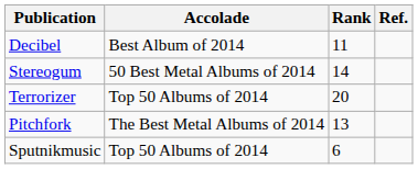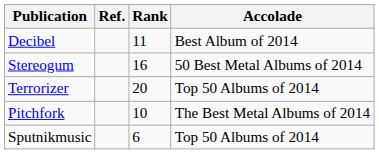columns swapped: Accolade <-> Ref.
Stereogum | Rank: 14 -> 16
Pitchfork | Rank: 13 -> 10
